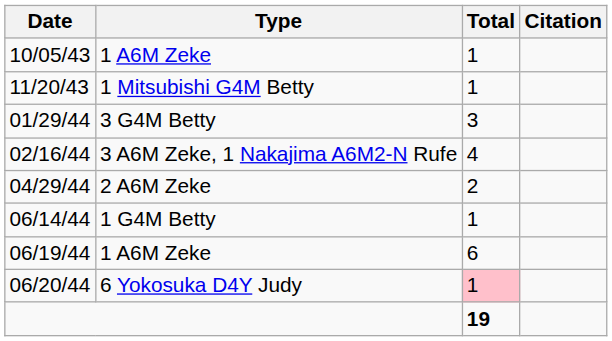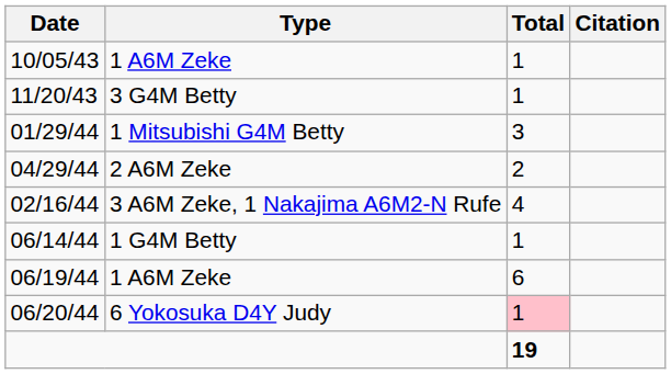11/20/43 | Type: 1 Mitsubishi G4M Betty -> 3 G4M Betty
01/29/44 | Type: 3 G4M Betty -> 1 Mitsubishi G4M Betty
rows swapped: 02/16/44 <-> 04/29/44
